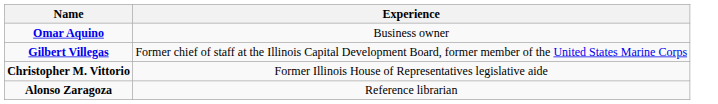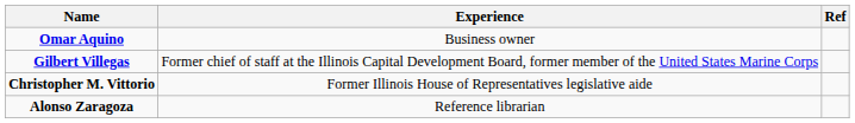+ column: Ref
